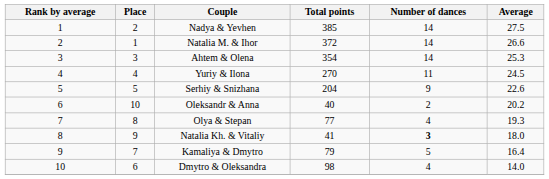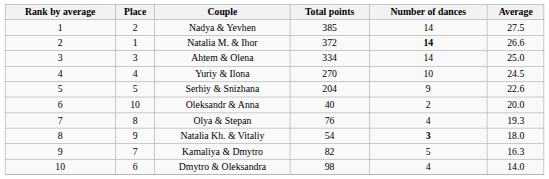Natalia M. & Ihor | Number of dances: normal -> bold
Ahtem & Olena | Total points: 354 -> 334
Ahtem & Olena | Average: 25.3 -> 25.0
Yuriy & Ilona | Number of dances: 11 -> 10
Oleksandr & Anna | Average: 20.2 -> 20.0
Olya & Stepan | Total points: 77 -> 76
Natalia Kh. & Vitaliy | Total points: 41 -> 54
Kamaliya & Dmytro | Total points: 79 -> 82
Kamaliya & Dmytro | Average: 16.4 -> 16.3
